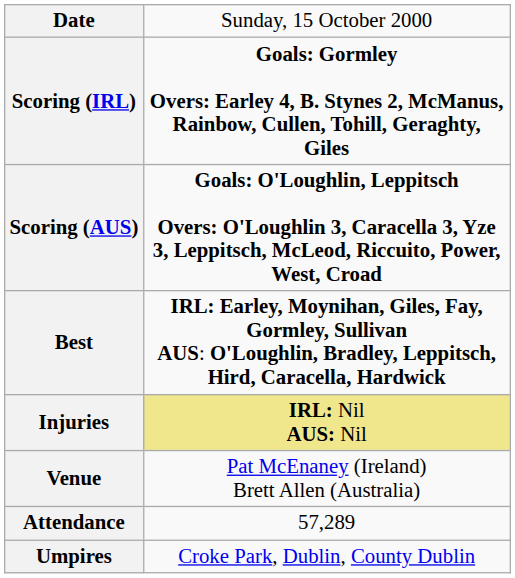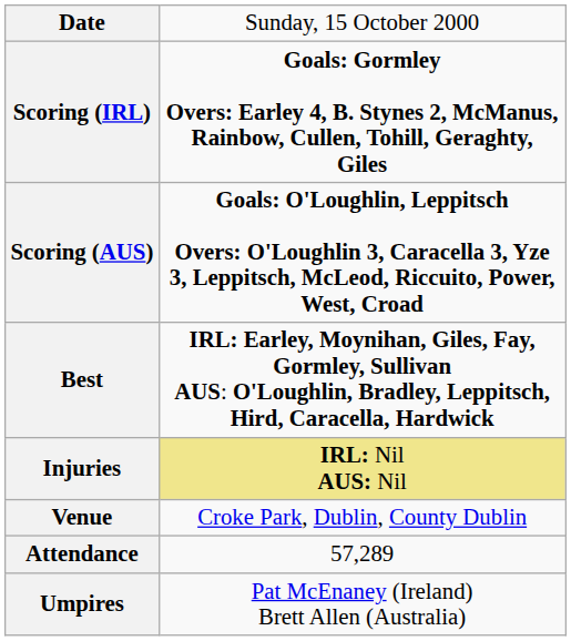Venue | column 2: Pat McEnaney (Ireland) Brett Allen (Australia) -> Croke Park, Dublin, County Dublin
Umpires | column 2: Croke Park, Dublin, County Dublin -> Pat McEnaney (Ireland) Brett Allen (Australia)
